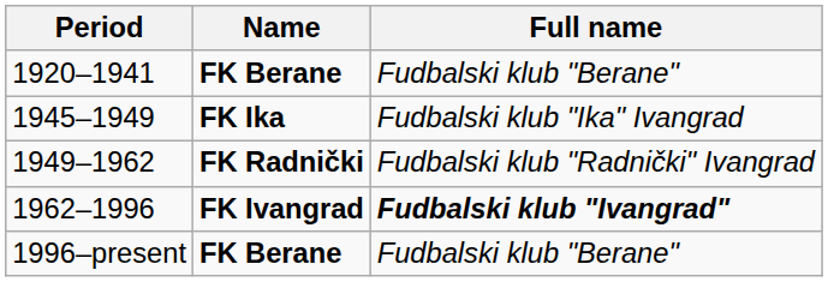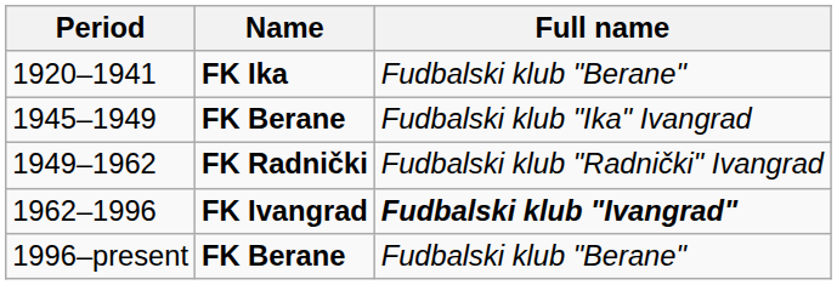1920–1941 | Name: FK Berane -> FK Ika
1945–1949 | Name: FK Ika -> FK Berane
